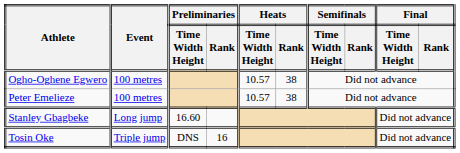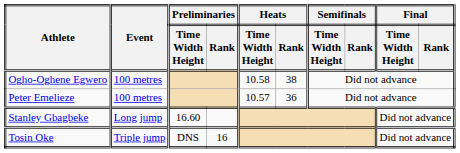Ogho-Oghene Egwero | Heats / Time Width Height: 10.57 -> 10.58
Peter Emelieze | Heats / Rank: 38 -> 36
